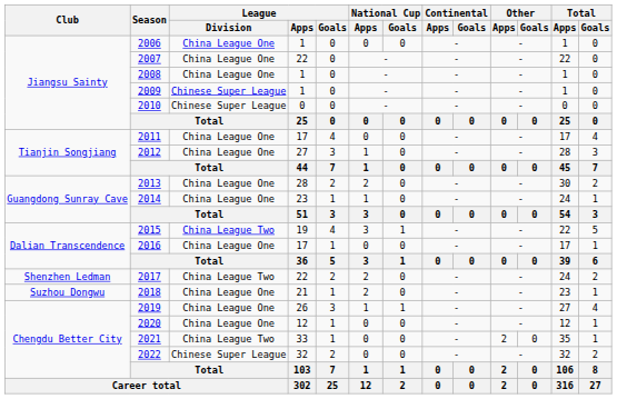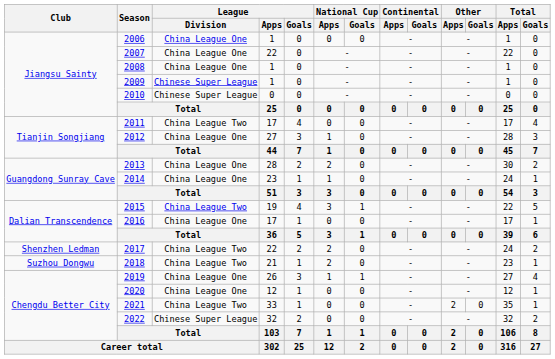2011 | League / Division: China League One -> China League Two
2018 | League / Division: China League One -> China League Two
